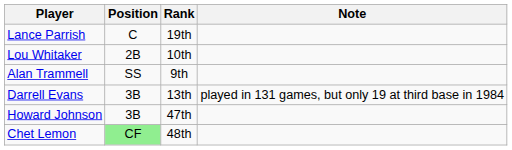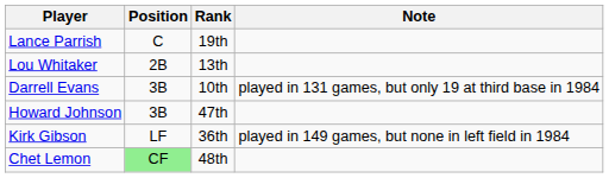Lou Whitaker | Rank: 10th -> 13th
- row: Alan Trammell | SS | 9th
Darrell Evans | Rank: 13th -> 10th
+ row: Kirk Gibson | LF | 36th | played in 149 games, but none in left field in 1984
